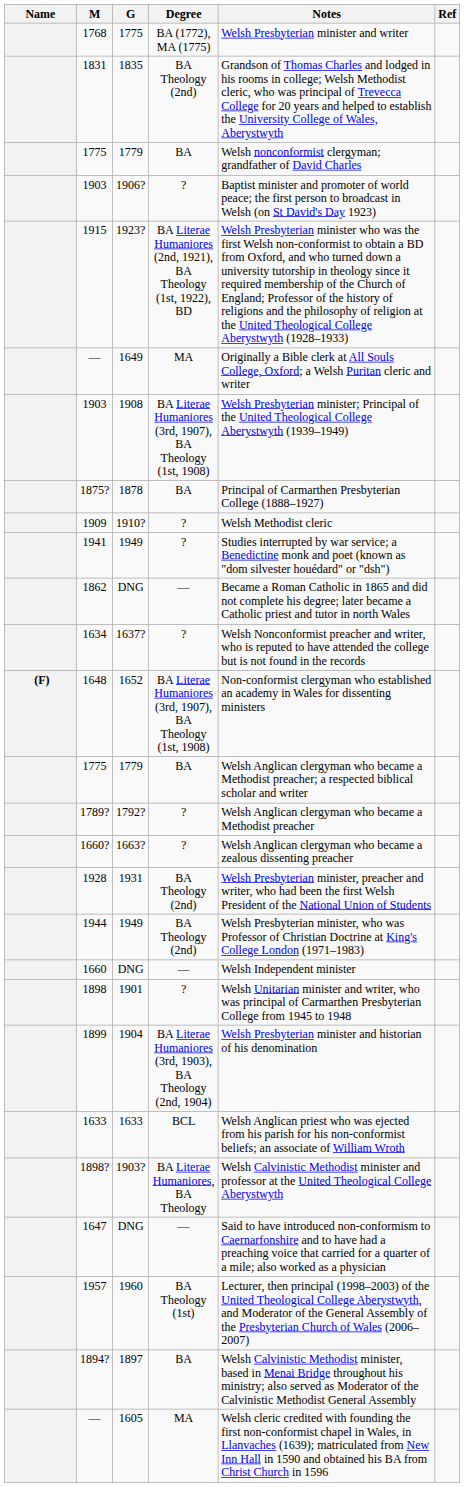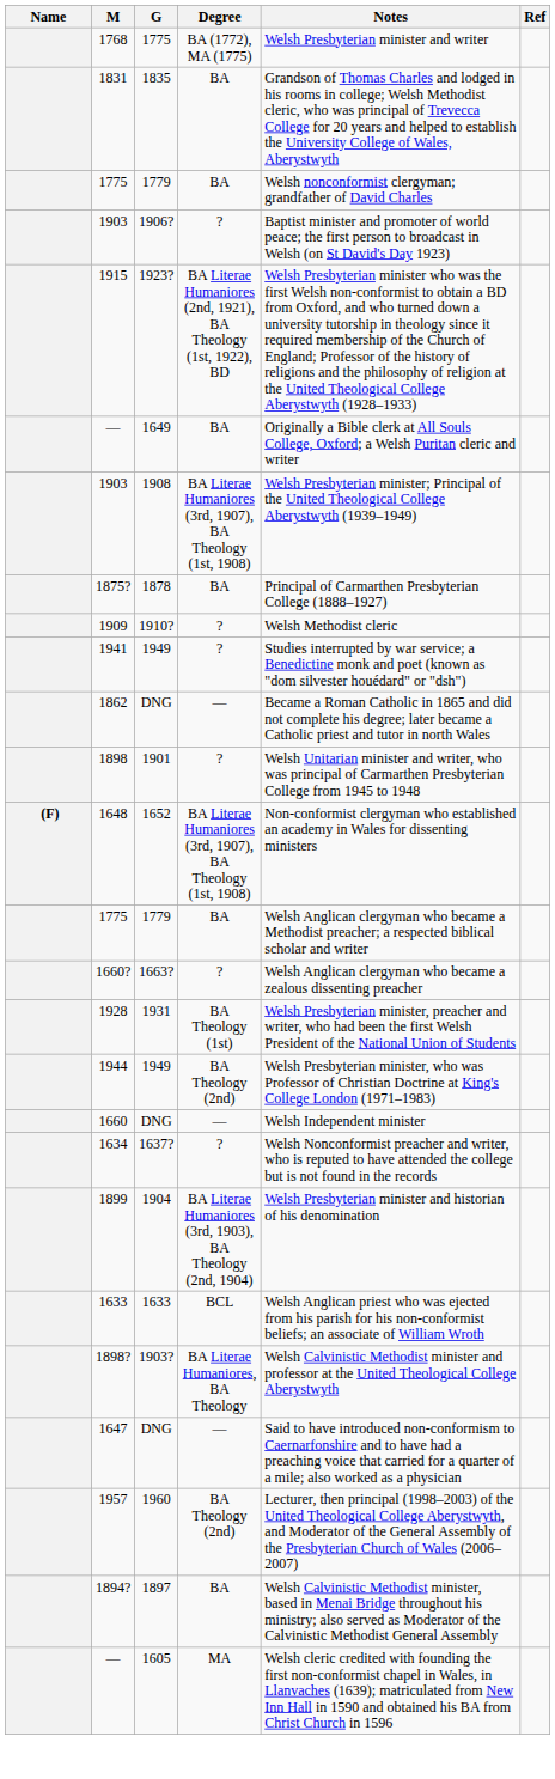1831 | Degree: BA Theology (2nd) -> BA
— / 1649 | Degree: MA -> BA
rows swapped: 1898 <-> 1634
- row: 1789? | 1792? | ? | Welsh Anglican clergyman who became a Methodist preacher
1928 | Degree: BA Theology (2nd) -> BA Theology (1st)
1957 | Degree: BA Theology (1st) -> BA Theology (2nd)
